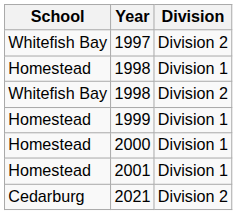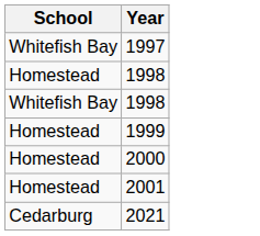- column: Division | Division 2 | Division 1 | Division 2 | Division 1 | Division 1 | Division 1 | Division 2
